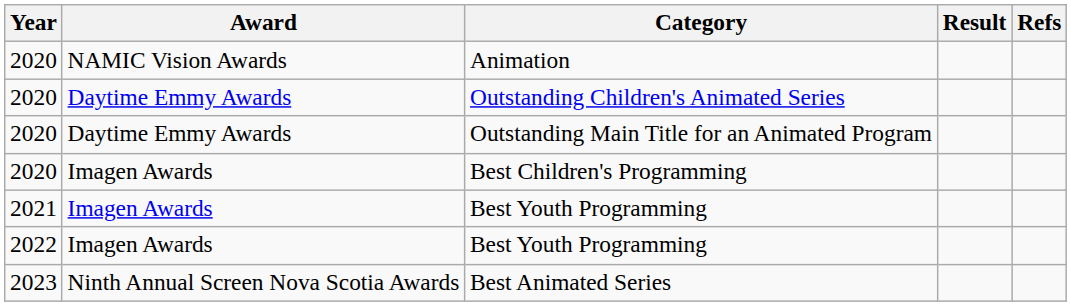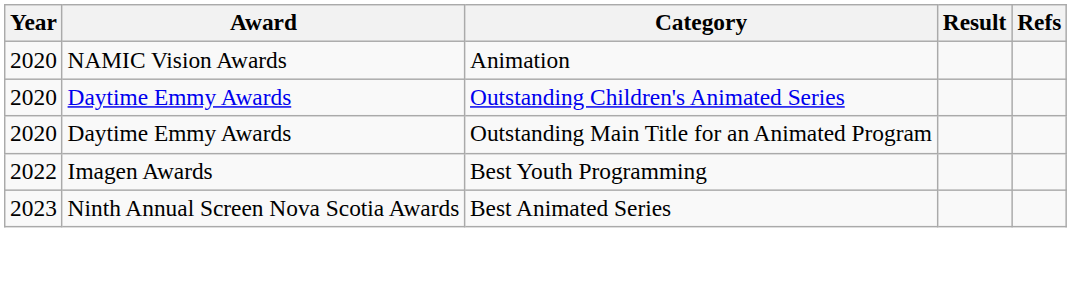- row: 2020 | Imagen Awards | Best Children's Programming
- row: 2021 | Imagen Awards | Best Youth Programming
